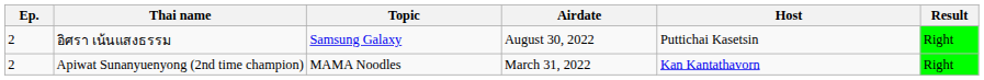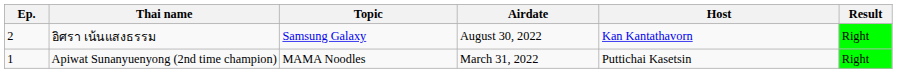อิศรา เน้นแสงธรรม | Host: Puttichai Kasetsin -> Kan Kantathavorn
Apiwat Sunanyuenyong (2nd time champion) | Ep.: 2 -> 1
Apiwat Sunanyuenyong (2nd time champion) | Host: Kan Kantathavorn -> Puttichai Kasetsin
